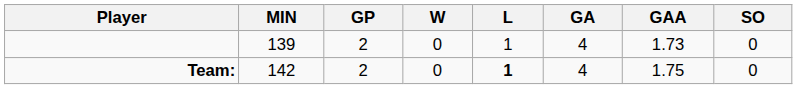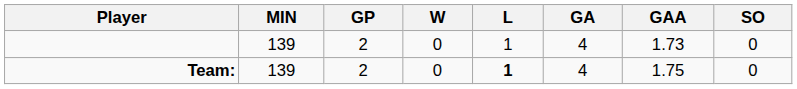Team: | MIN: 142 -> 139
